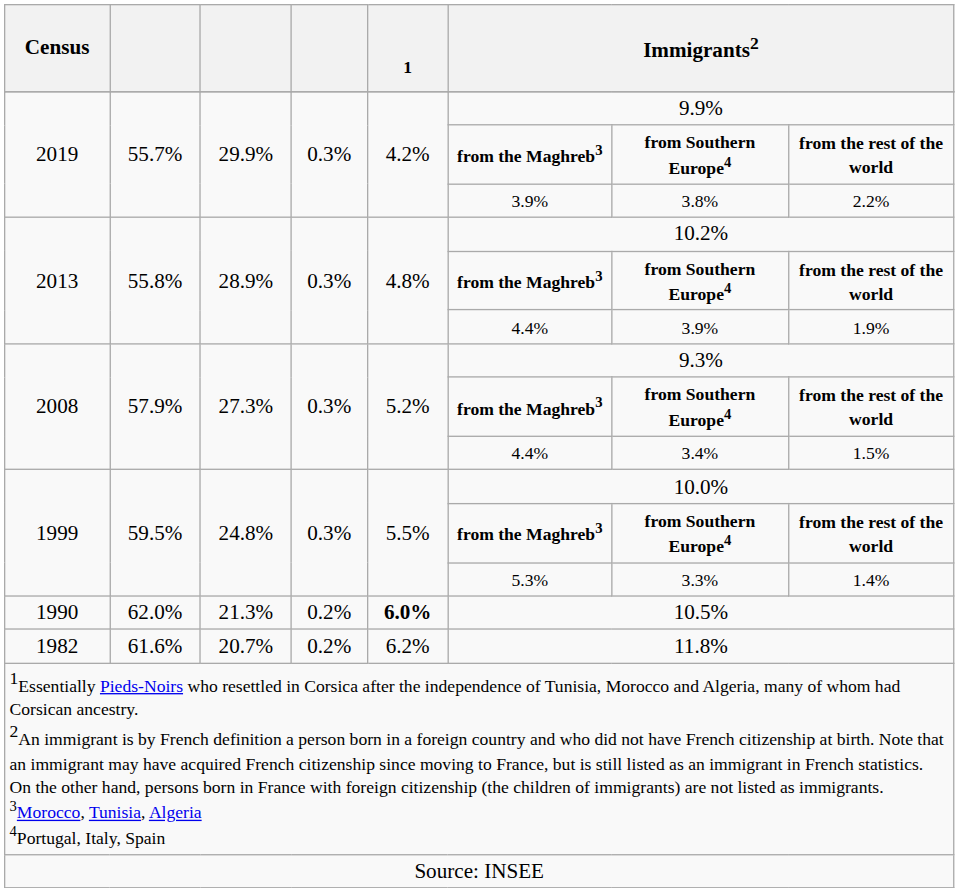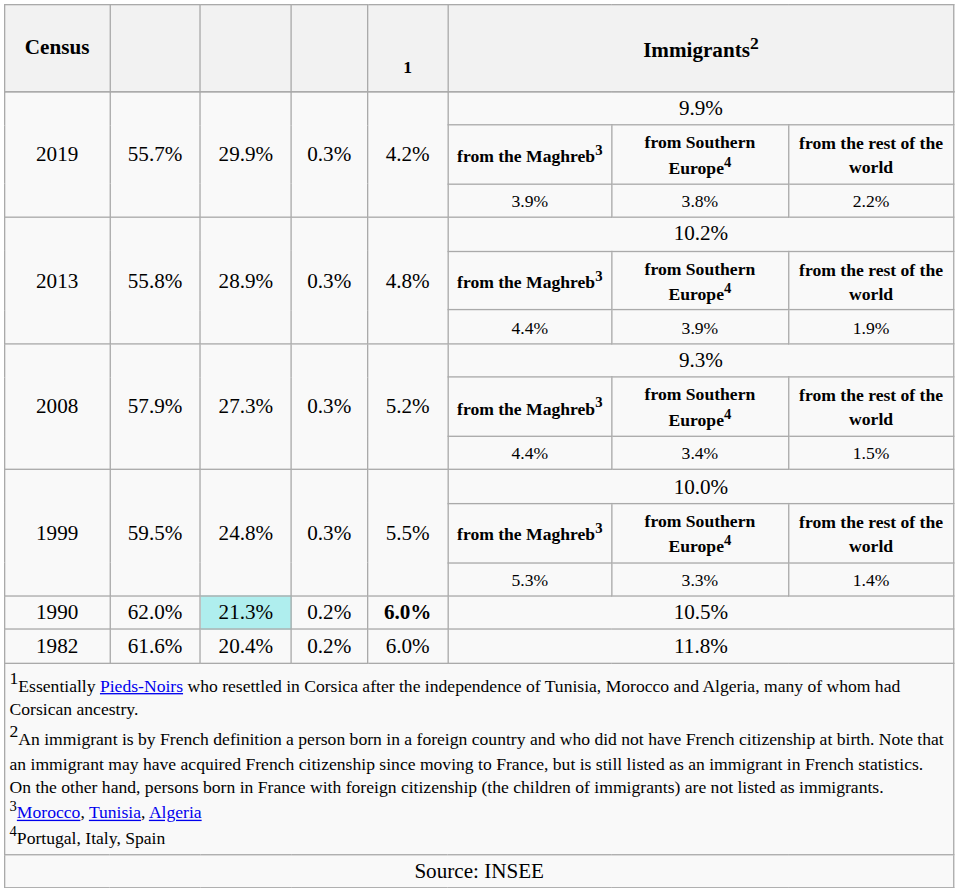1990 | column 3: no background -> paleturquoise background
1982 | column 3: 20.7% -> 20.4%
1982 | 1: 6.2% -> 6.0%
